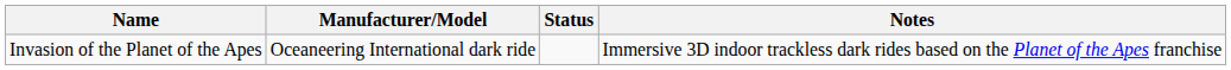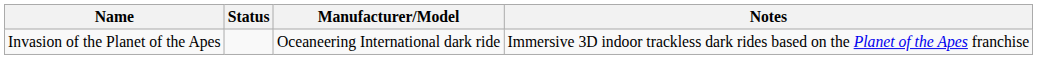columns swapped: Status <-> Manufacturer/Model
